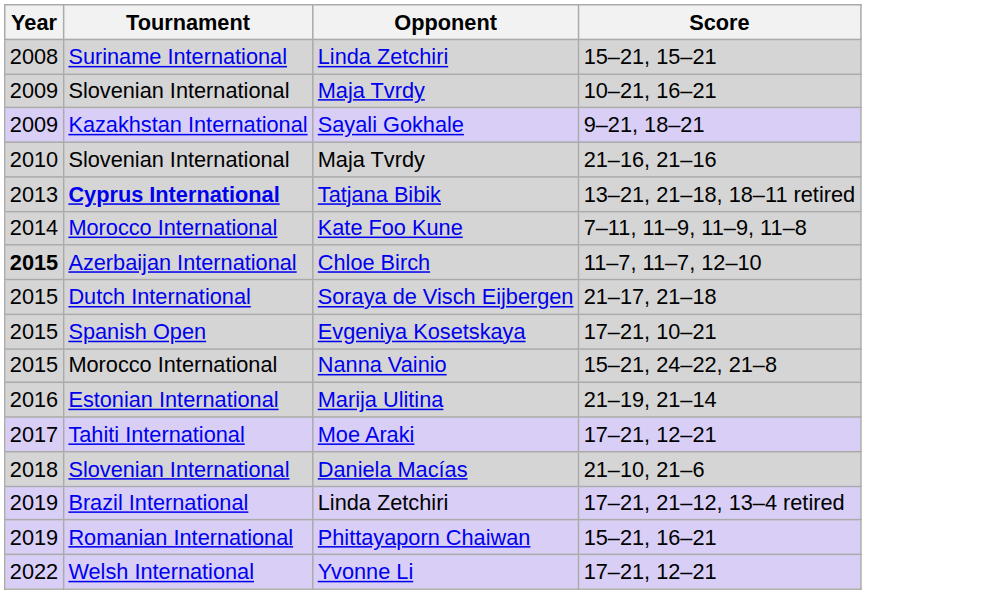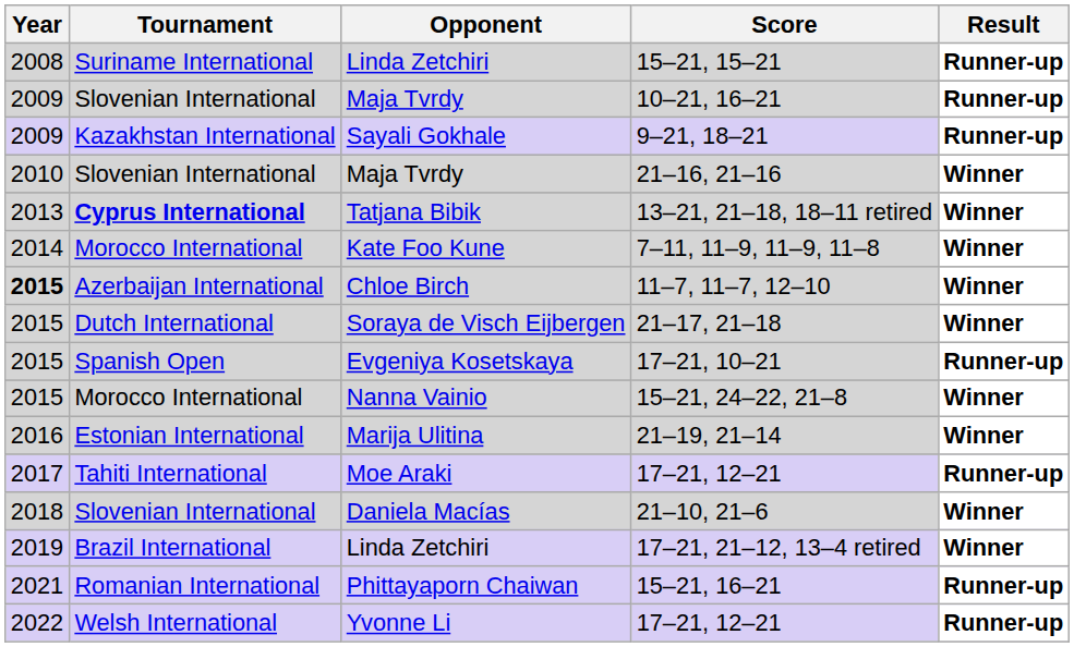+ column: Result | Runner-up | Runner-up | Runner-up | Winner | Winner | Winner | Winner | Winner | Runner-up | Winner | Winner | Runner-up | Winner | Winner | Runner-up | Runner-up
15–21, 16–21 | Year: 2019 -> 2021
